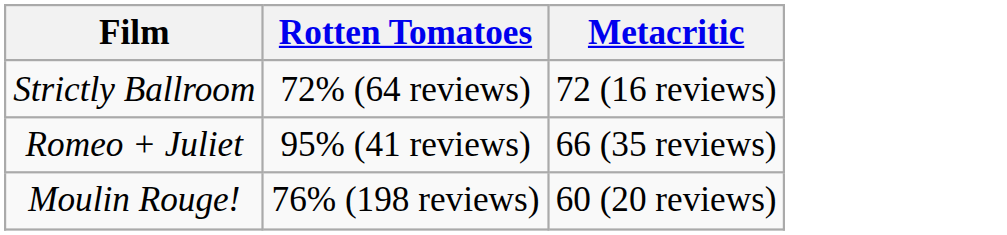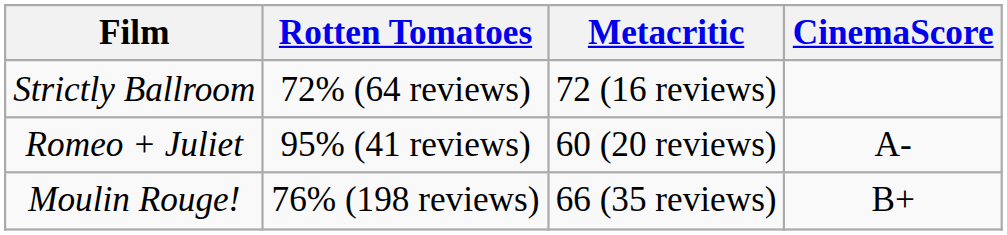+ column: CinemaScore | A- | B+
Romeo + Juliet | Metacritic: 66 (35 reviews) -> 60 (20 reviews)
Moulin Rouge! | Metacritic: 60 (20 reviews) -> 66 (35 reviews)
